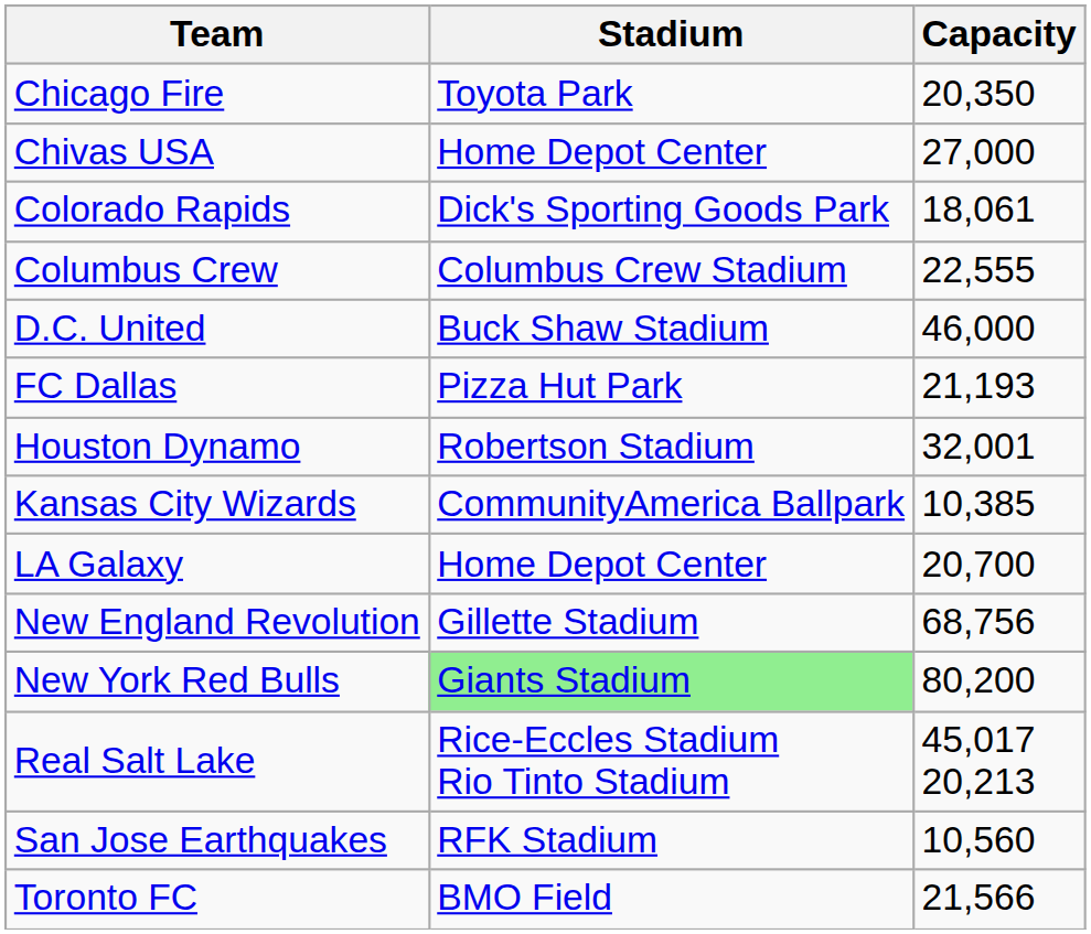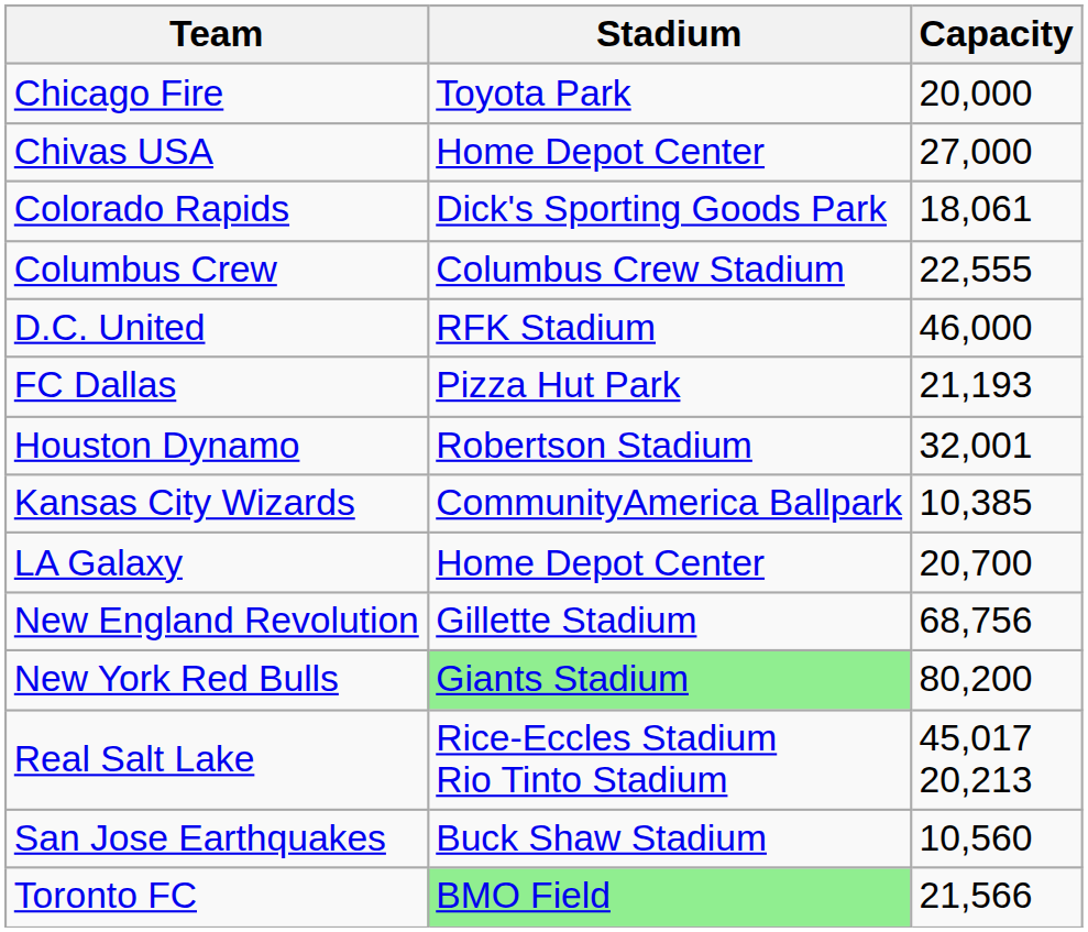Chicago Fire | Capacity: 20,350 -> 20,000
D.C. United | Stadium: Buck Shaw Stadium -> RFK Stadium
San Jose Earthquakes | Stadium: RFK Stadium -> Buck Shaw Stadium
Toronto FC | Stadium: no background -> lightgreen background
